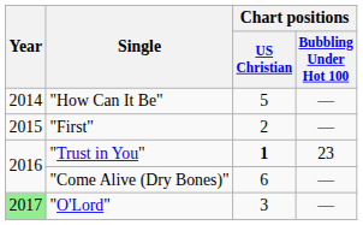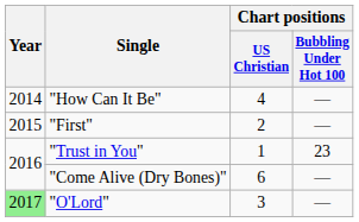"How Can It Be" | Chart positions / US Christian: 5 -> 4
"Trust in You" | Chart positions / US Christian: bold -> normal
